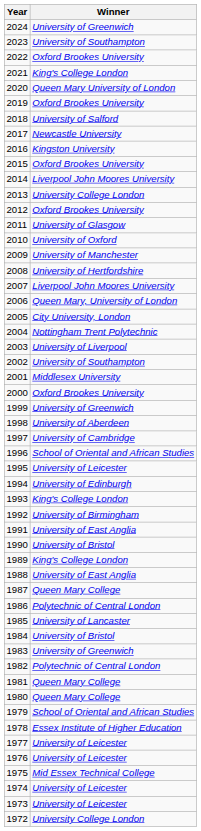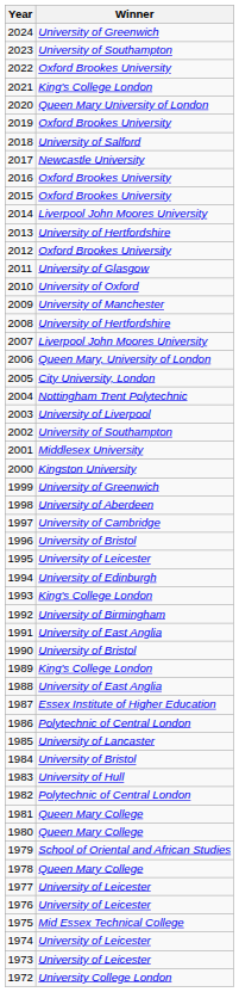2016 | Winner: Kingston University -> Oxford Brookes University
2013 | Winner: University College London -> University of Hertfordshire
2000 | Winner: Oxford Brookes University -> Kingston University
1996 | Winner: School of Oriental and African Studies -> University of Bristol
1987 | Winner: Queen Mary College -> Essex Institute of Higher Education
1983 | Winner: University of Greenwich -> University of Hull
1978 | Winner: Essex Institute of Higher Education -> Queen Mary College
